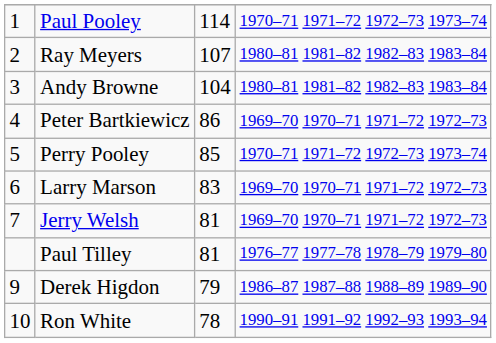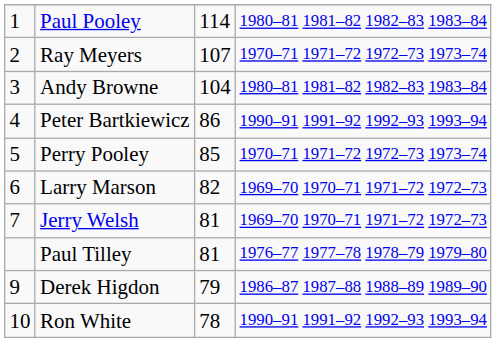Paul Pooley | column 4: 1970–71 1971–72 1972–73 1973–74 -> 1980–81 1981–82 1982–83 1983–84
Ray Meyers | column 4: 1980–81 1981–82 1982–83 1983–84 -> 1970–71 1971–72 1972–73 1973–74
Peter Bartkiewicz | column 4: 1969–70 1970–71 1971–72 1972–73 -> 1990–91 1991–92 1992–93 1993–94
Larry Marson | column 3: 83 -> 82
